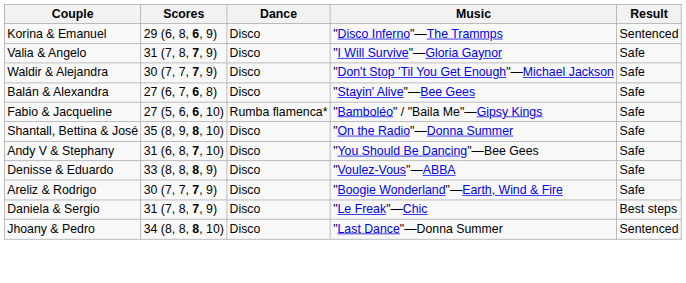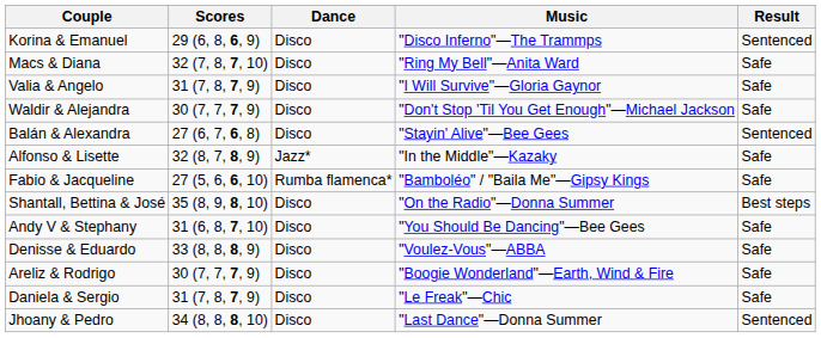+ row: Macs & Diana | 32 (7, 8, 7, 10) | Disco | "Ring My Bell"—Anita Ward | Safe
Balán & Alexandra | Result: Safe -> Sentenced
+ row: Alfonso & Lisette | 32 (8, 7, 8, 9) | Jazz* | "In the Middle"—Kazaky | Safe
Shantall, Bettina & José | Result: Safe -> Best steps
Daniela & Sergio | Result: Best steps -> Safe
